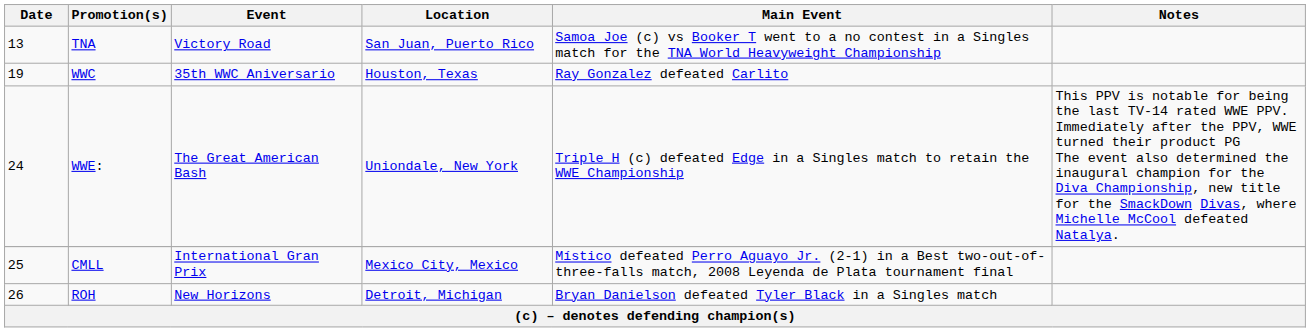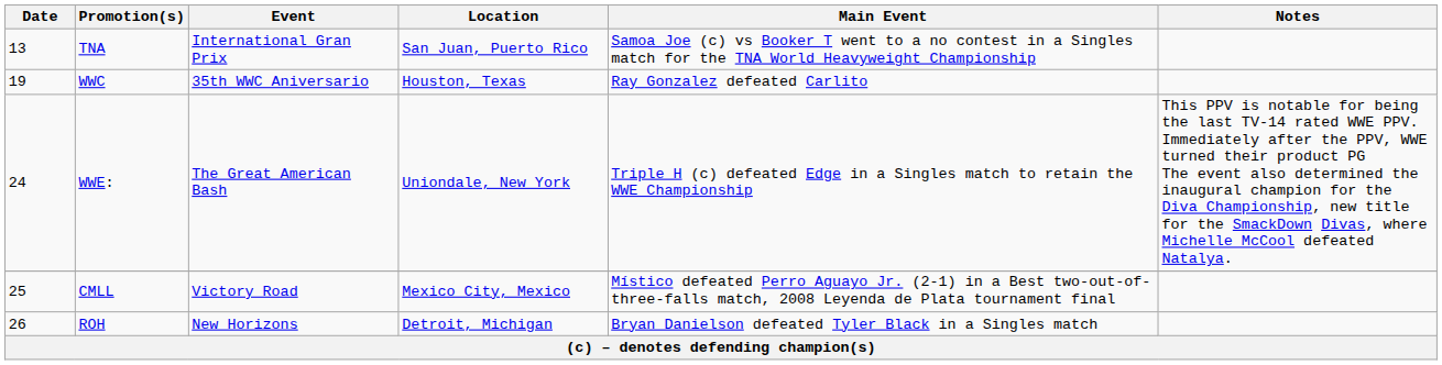TNA | Event: Victory Road -> International Gran Prix
CMLL | Event: International Gran Prix -> Victory Road
